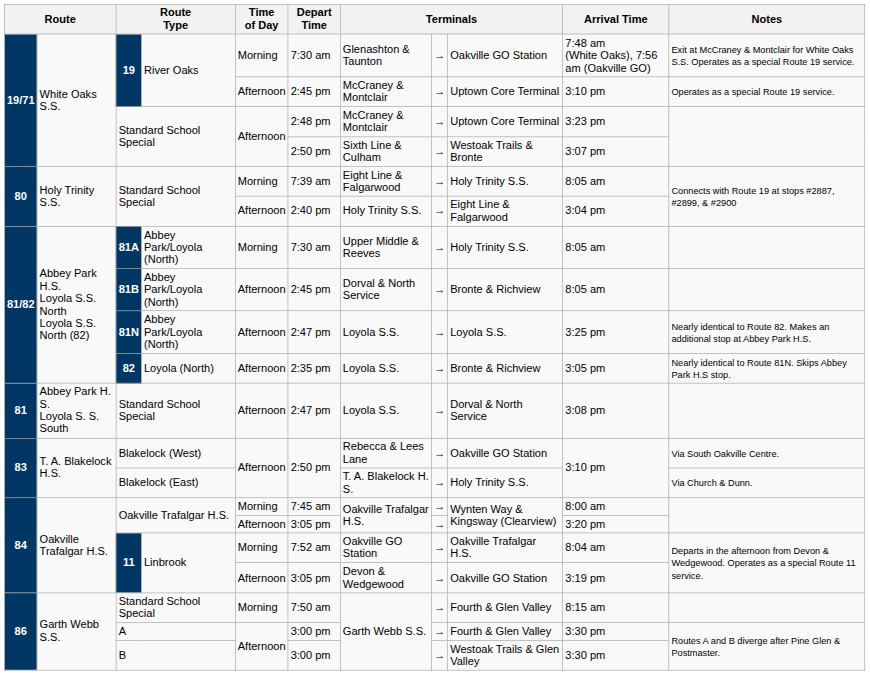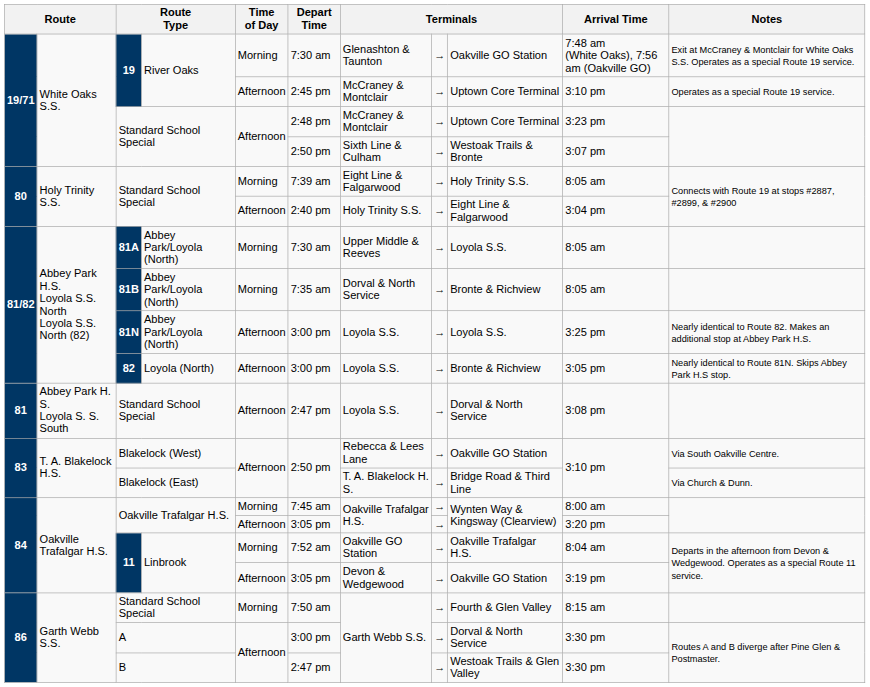81A | column 9: Holy Trinity S.S. -> Loyola S.S.
81B | Time of Day: Afternoon -> Morning
81B | Depart Time: 2:45 pm -> 7:35 am
81N | Depart Time: 2:47 pm -> 3:00 pm
82 | Depart Time: 2:35 pm -> 3:00 pm
Blakelock (East) | column 9: Holy Trinity S.S. -> Bridge Road & Third Line
A | column 9: Fourth & Glen Valley -> Dorval & North Service
B | Depart Time: 3:00 pm -> 2:47 pm
